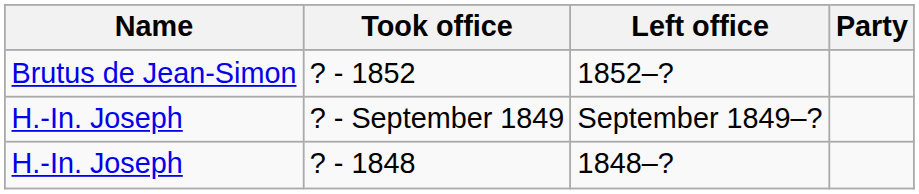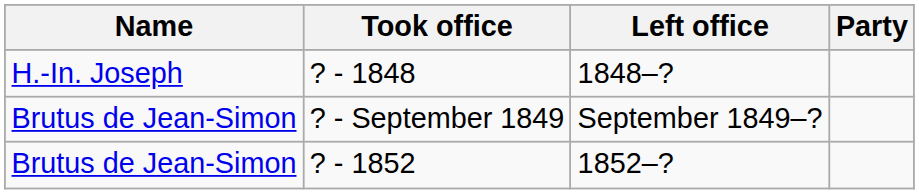rows swapped: ? - 1848 <-> ? - 1852
? - September 1849 | Name: H.-In. Joseph -> Brutus de Jean-Simon
